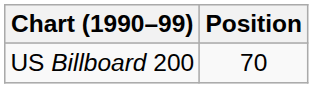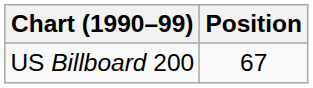US Billboard 200 | Position: 70 -> 67
